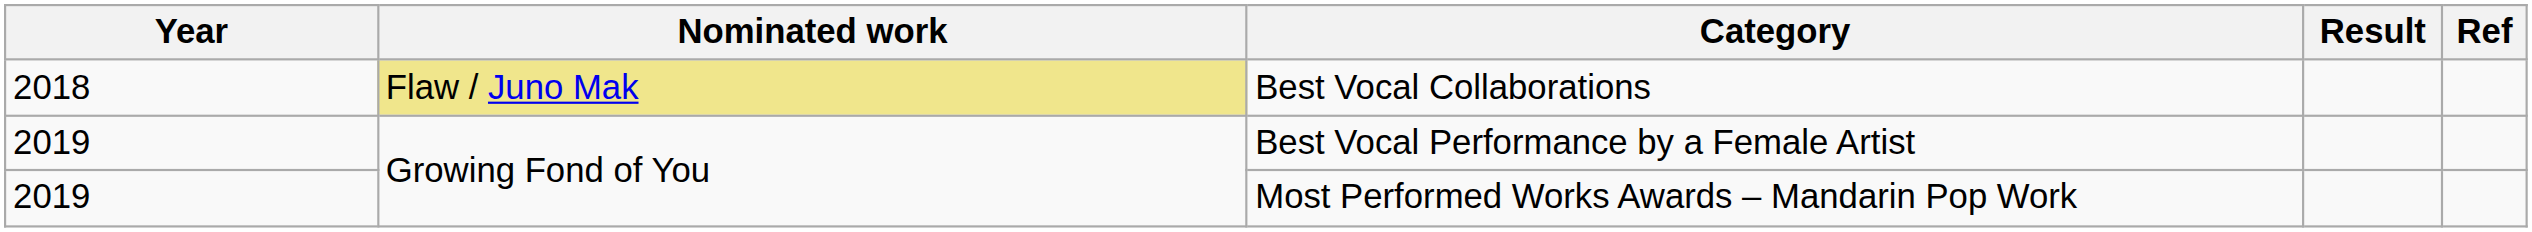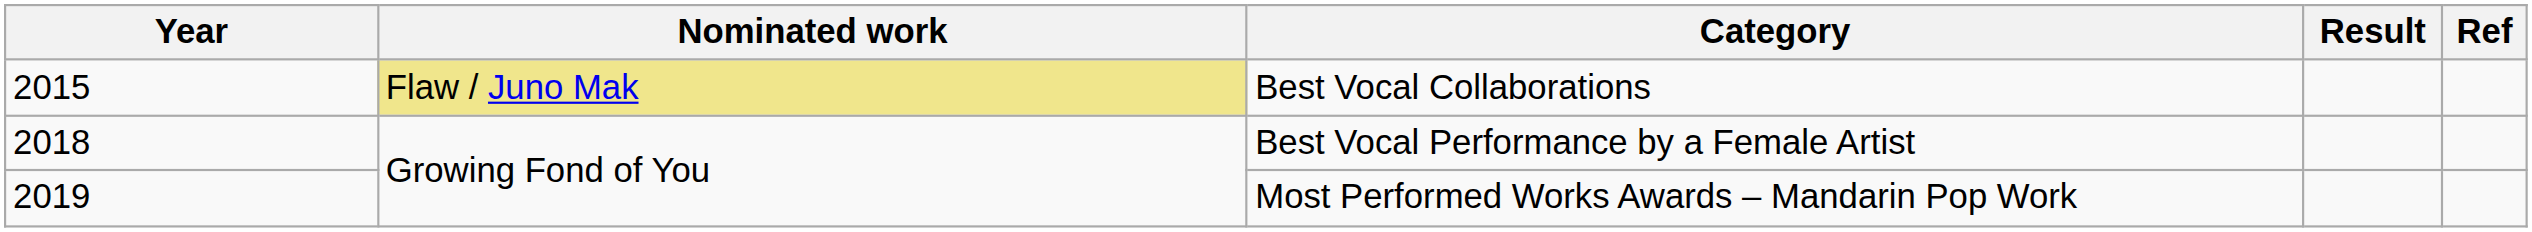Best Vocal Collaborations | Year: 2018 -> 2015
Best Vocal Performance by a Female Artist | Year: 2019 -> 2018
